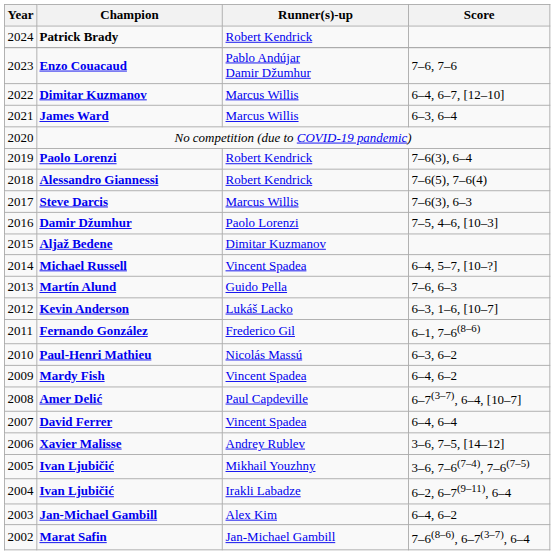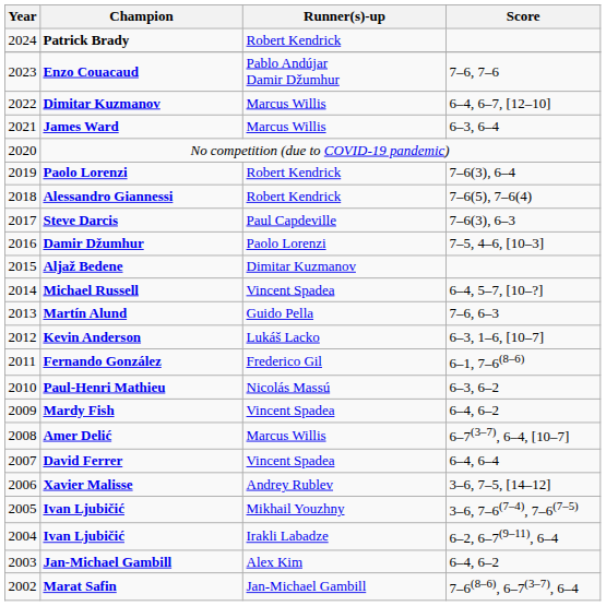Steve Darcis | Runner(s)-up: Marcus Willis -> Paul Capdeville
Amer Delić | Runner(s)-up: Paul Capdeville -> Marcus Willis
